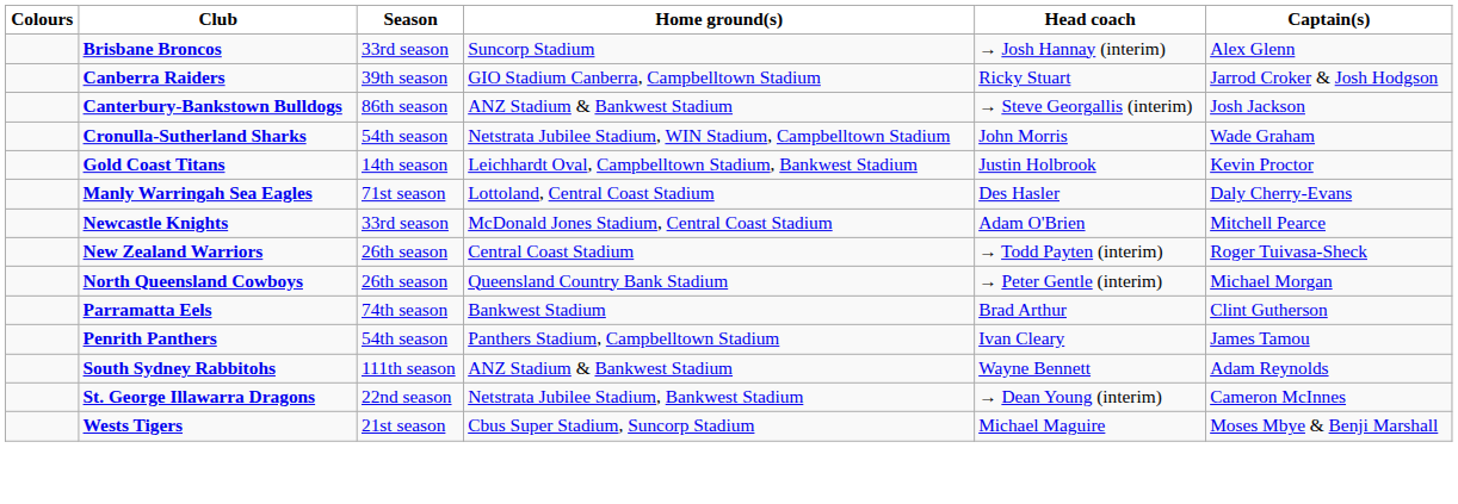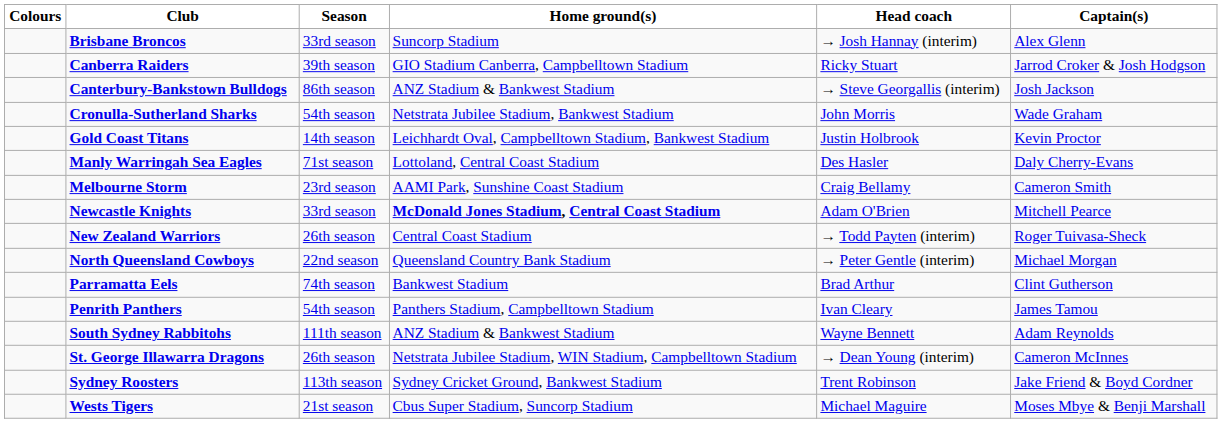Cronulla-Sutherland Sharks | Home ground(s): Netstrata Jubilee Stadium, WIN Stadium, Campbelltown Stadium -> Netstrata Jubilee Stadium, Bankwest Stadium
+ row: Melbourne Storm | 23rd season | AAMI Park, Sunshine Coast Stadium | Craig Bellamy | Cameron Smith
Newcastle Knights | Home ground(s): normal -> bold
North Queensland Cowboys | Season: 26th season -> 22nd season
St. George Illawarra Dragons | Season: 22nd season -> 26th season
St. George Illawarra Dragons | Home ground(s): Netstrata Jubilee Stadium, Bankwest Stadium -> Netstrata Jubilee Stadium, WIN Stadium, Campbelltown Stadium
+ row: Sydney Roosters | 113th season | Sydney Cricket Ground, Bankwest Stadium | Trent Robinson | Jake Friend & Boyd Cordner
